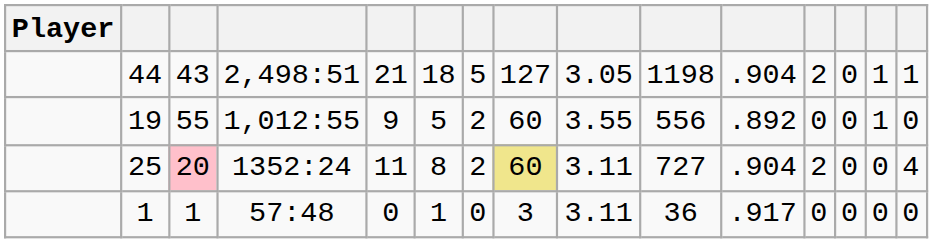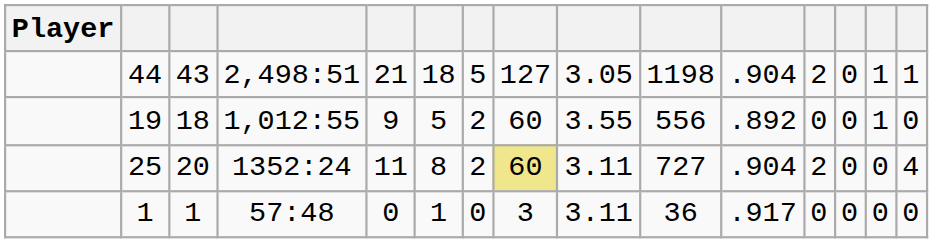19 | column 3: 55 -> 18
25 | column 3: pink background -> no background
